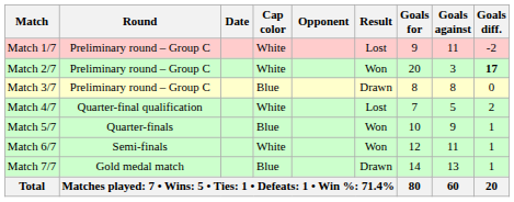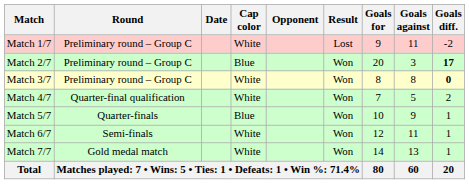Match 2/7 | Cap color: White -> Blue
Match 3/7 | Cap color: Blue -> White
Match 3/7 | Result: Drawn -> Won
Match 3/7 | Goals diff.: normal -> bold
Match 4/7 | Result: Lost -> Won
Match 7/7 | Cap color: Blue -> White
Match 7/7 | Result: Drawn -> Won
